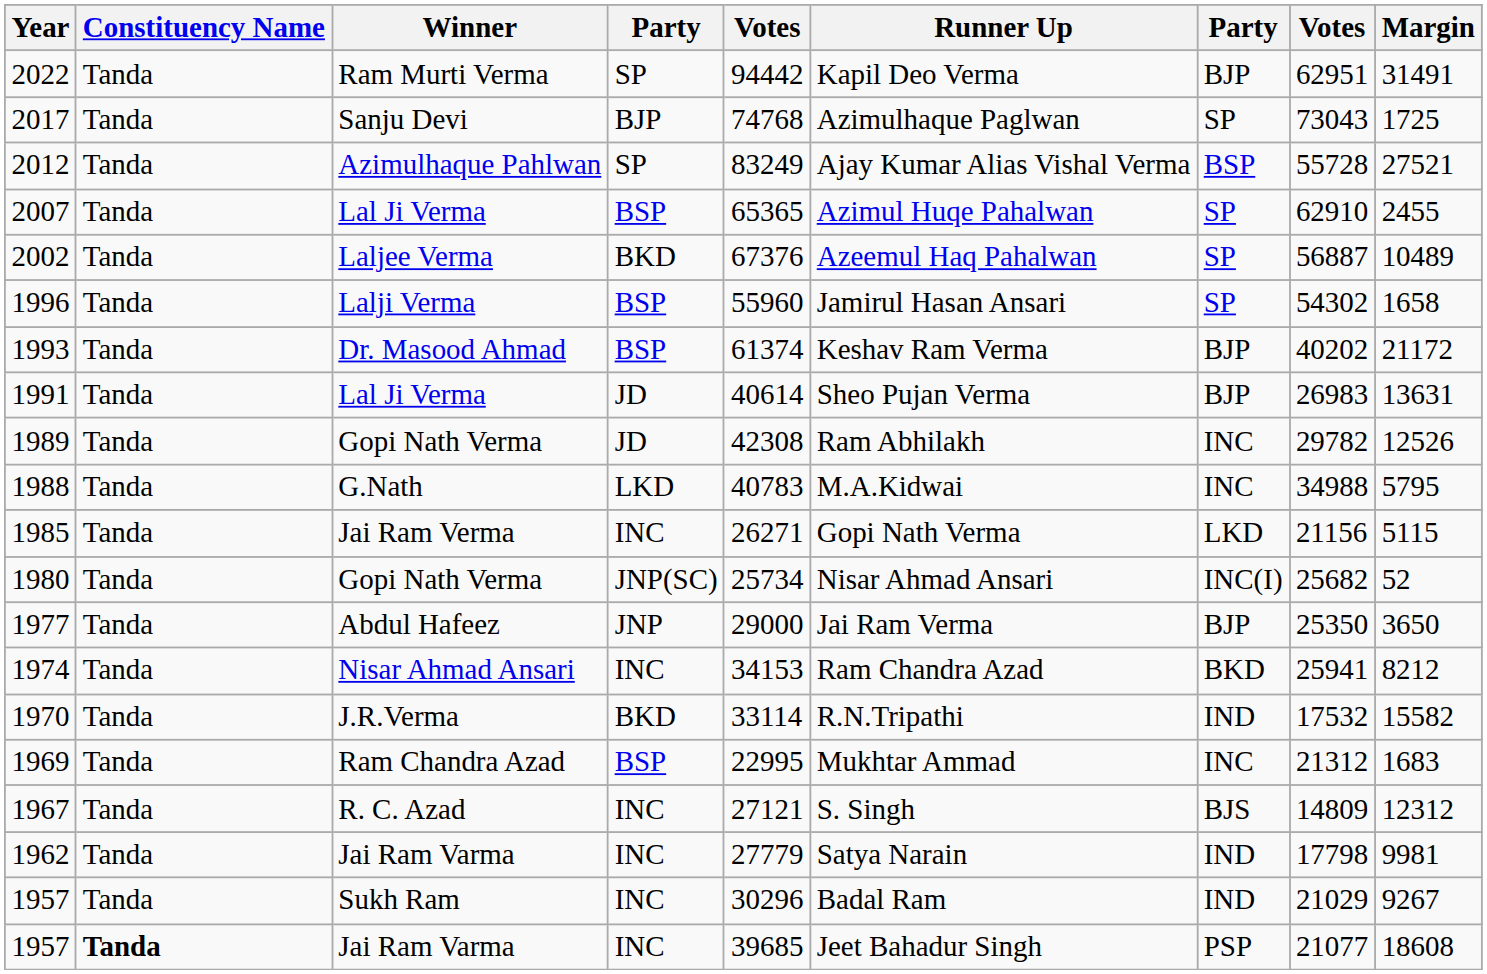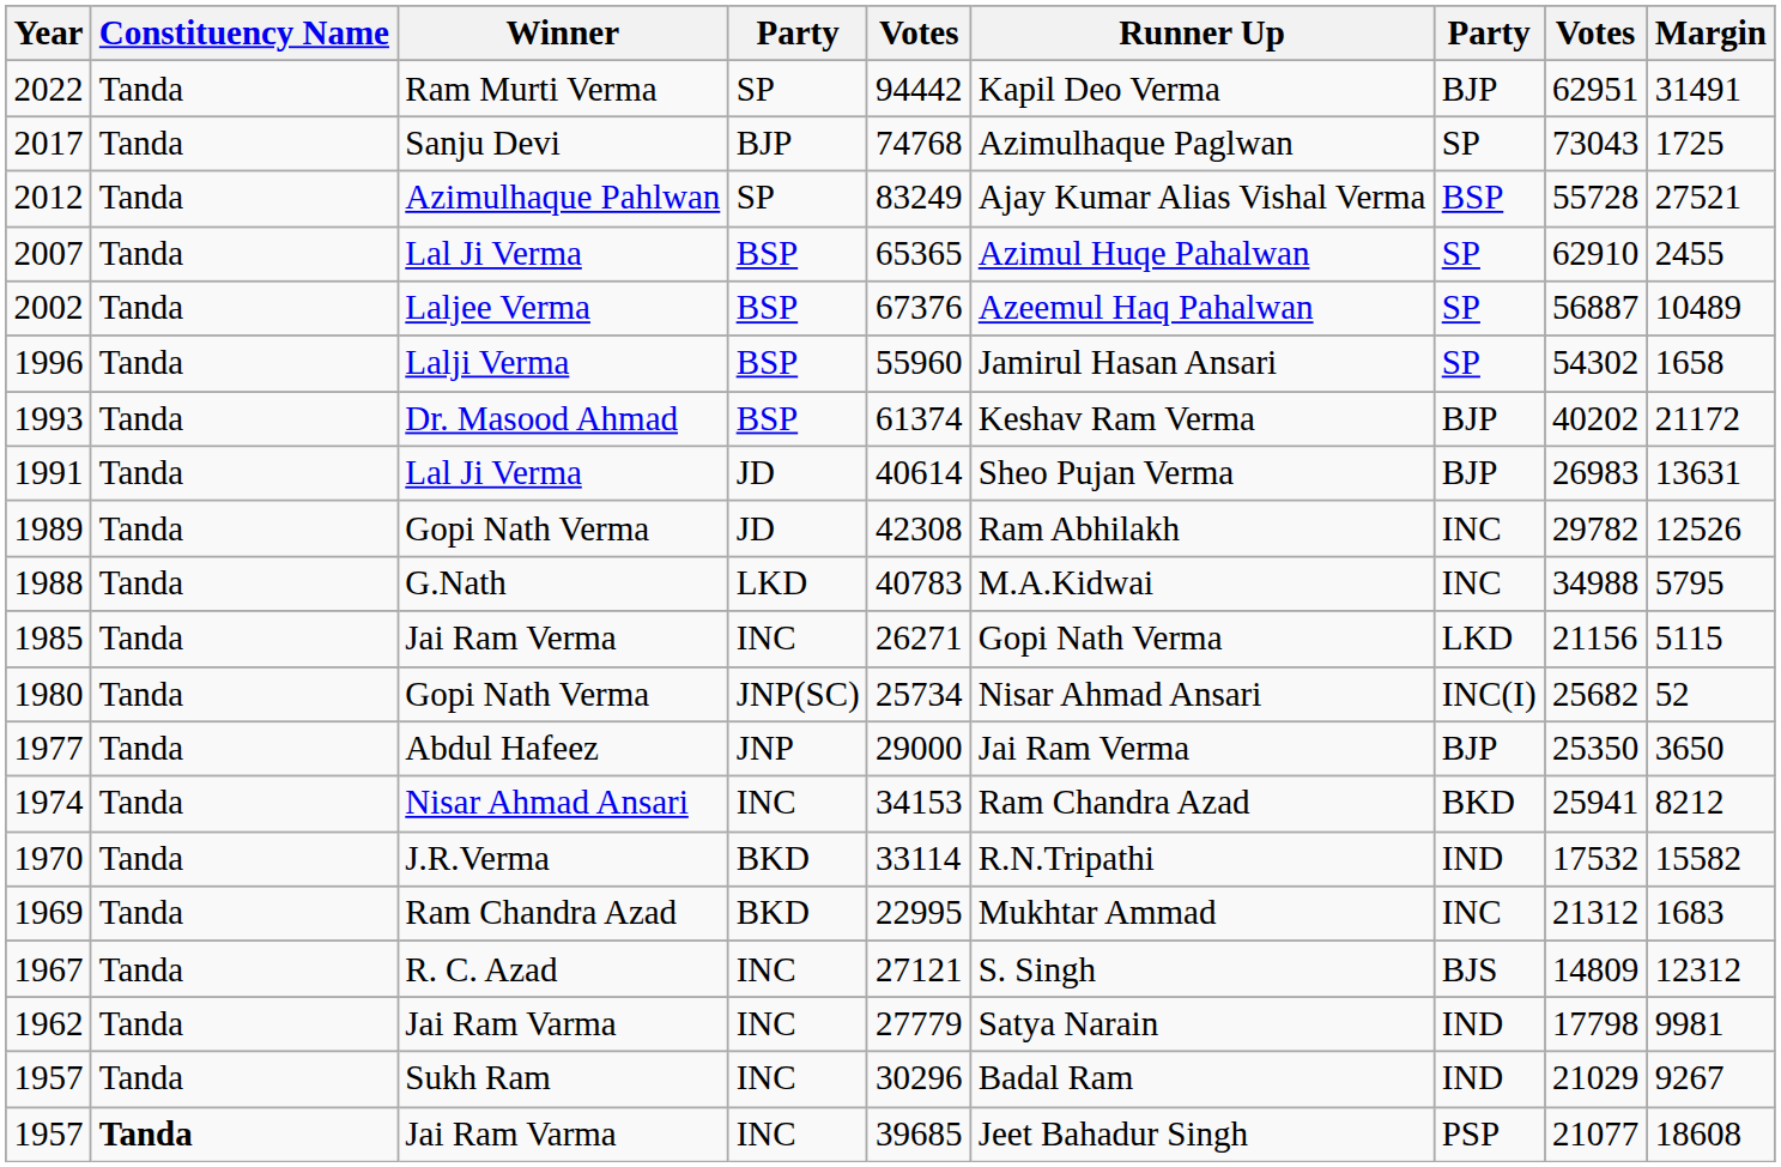2002 | column 4: BKD -> BSP
1969 | column 4: BSP -> BKD
